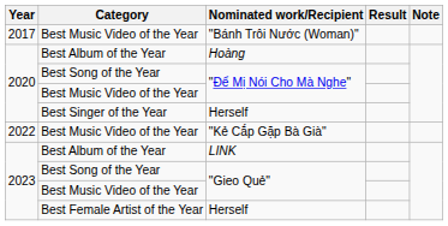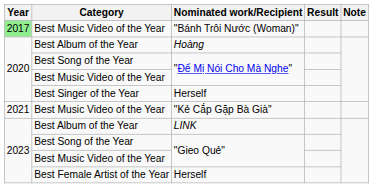"Bánh Trôi Nước (Woman)" | Year: no background -> lightgreen background
"Kẻ Cắp Gặp Bà Già" | Year: 2022 -> 2021
